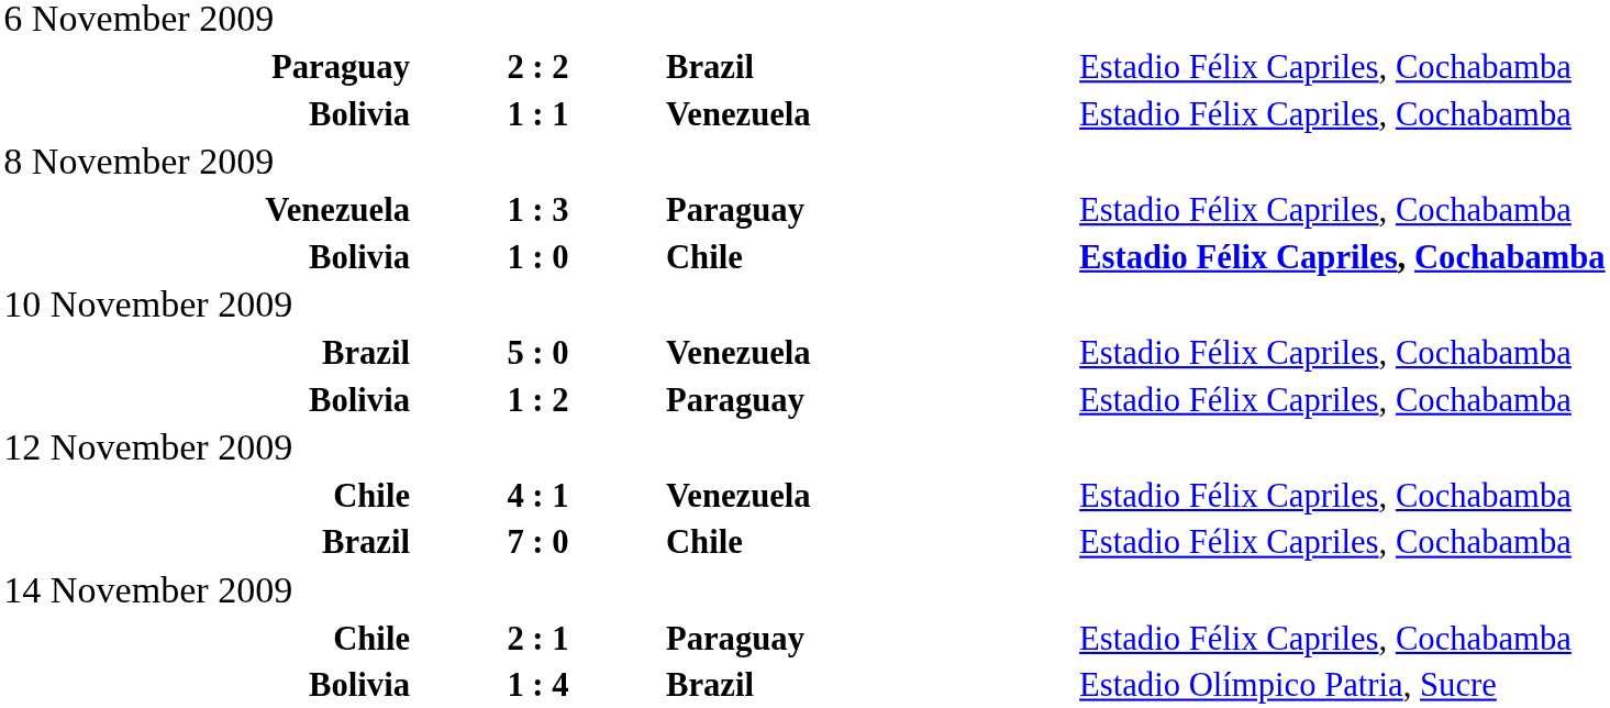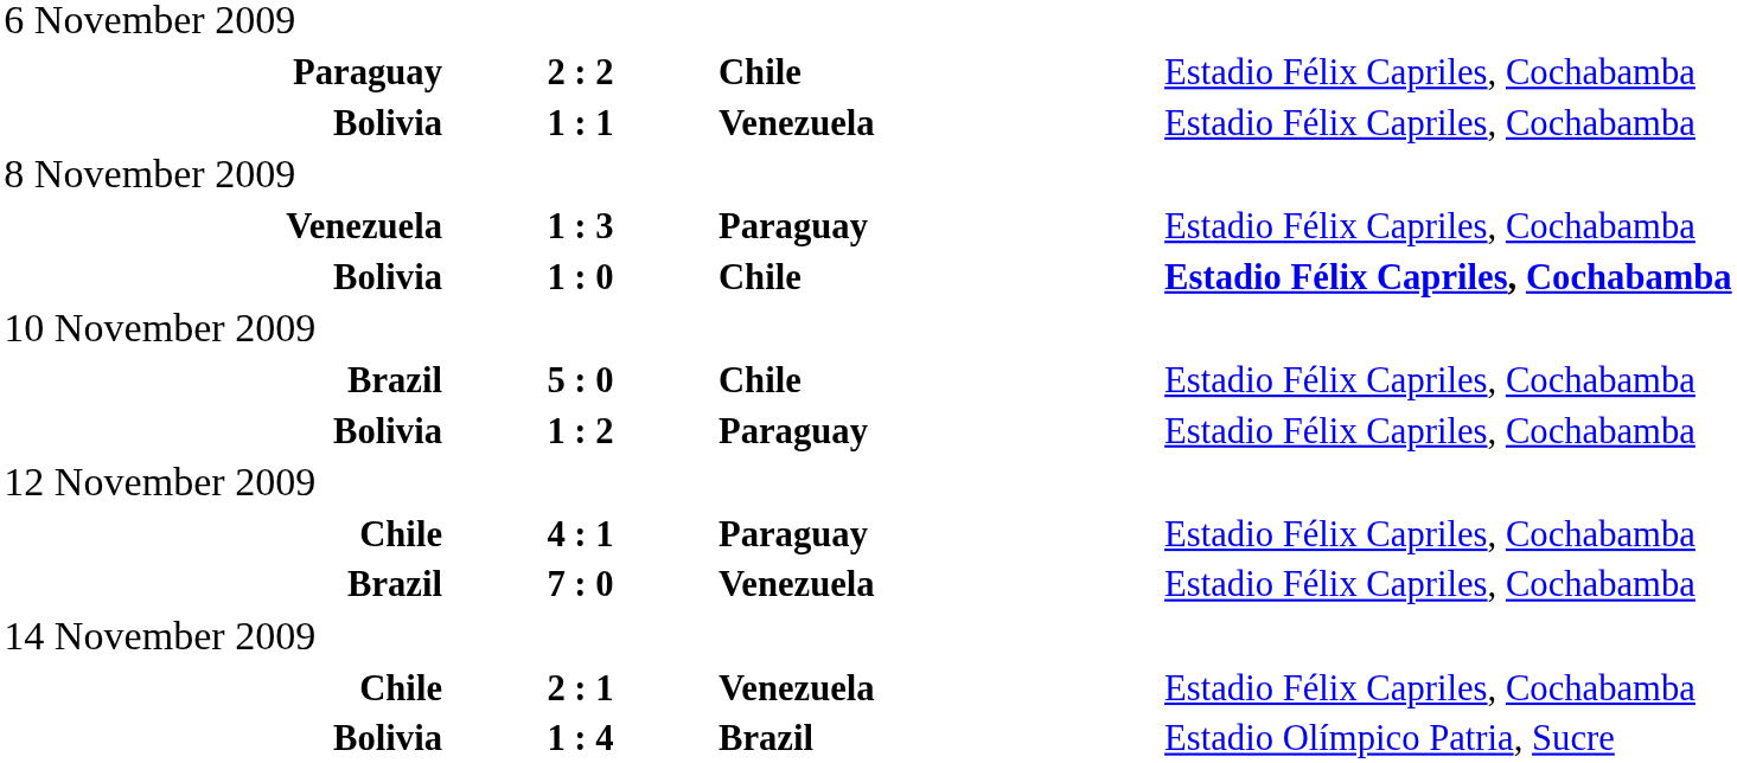2 : 2 | column 3: Brazil -> Chile
5 : 0 | column 3: Venezuela -> Chile
4 : 1 | column 3: Venezuela -> Paraguay
7 : 0 | column 3: Chile -> Venezuela
2 : 1 | column 3: Paraguay -> Venezuela
